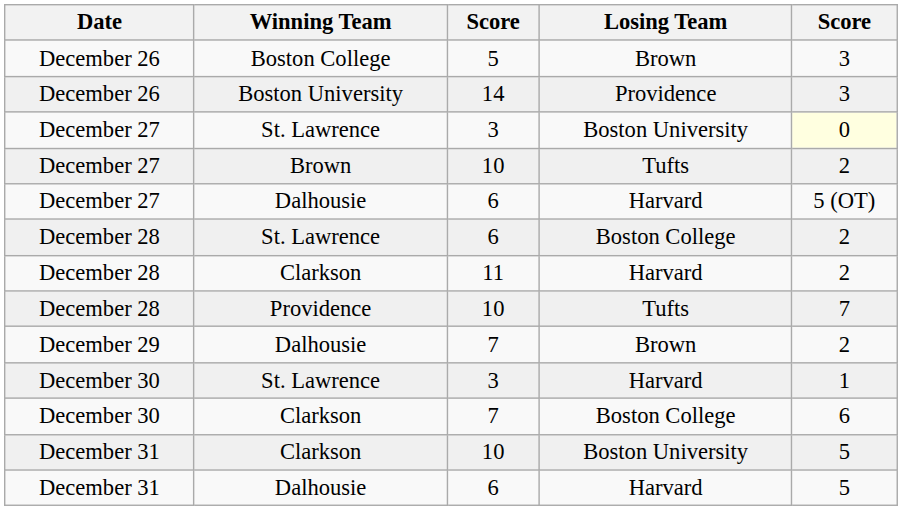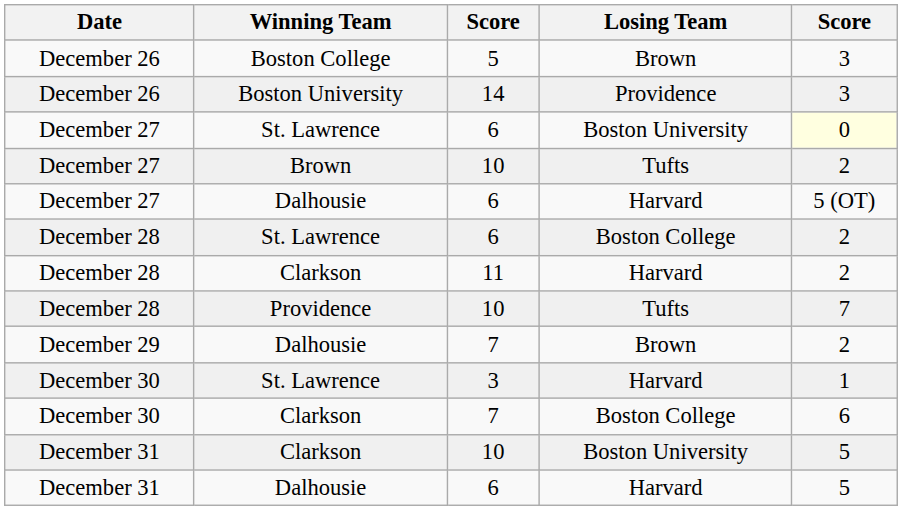December 27 / St. Lawrence | column 3: 3 -> 6
